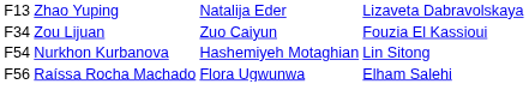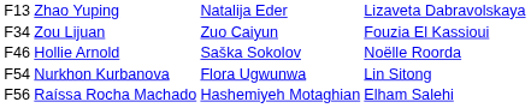+ row: F46 | Hollie Arnold | Saška Sokolov | Noëlle Roorda
Nurkhon Kurbanova | column 3: Hashemiyeh Motaghian -> Flora Ugwunwa
Raíssa Rocha Machado | column 3: Flora Ugwunwa -> Hashemiyeh Motaghian
